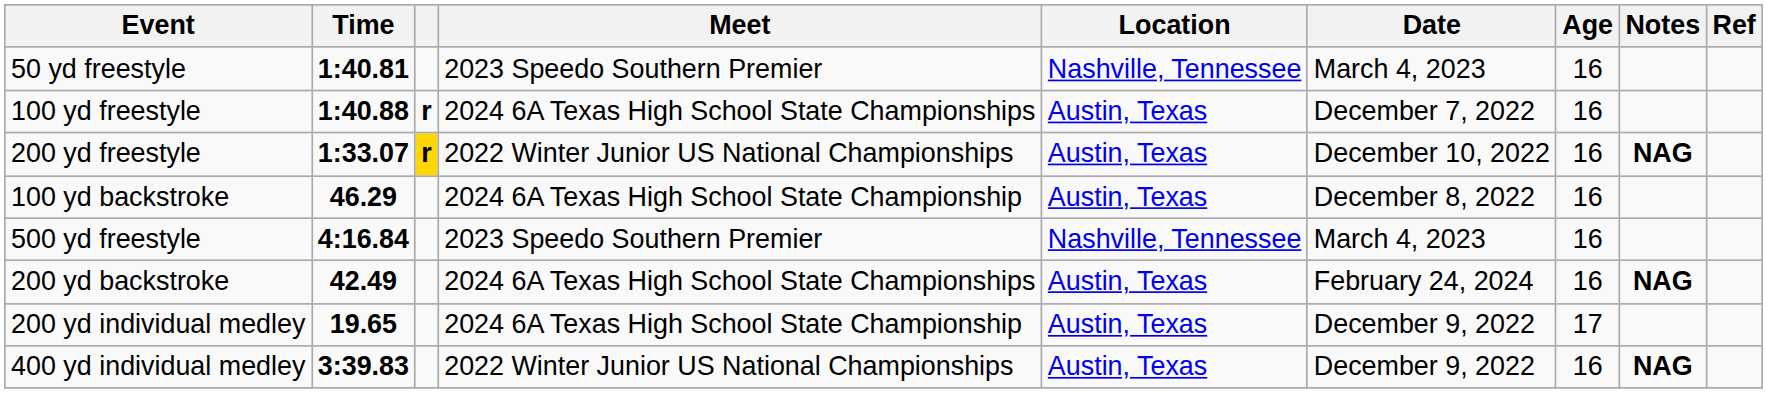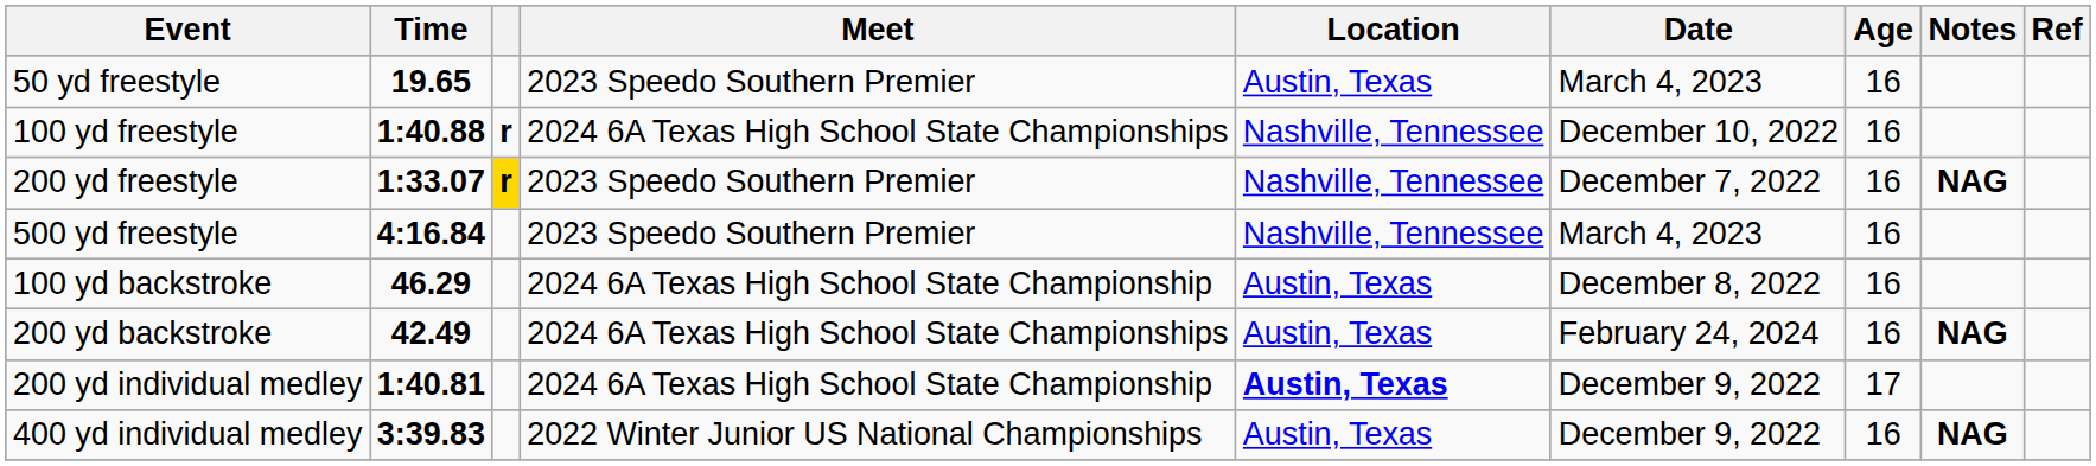50 yd freestyle | Time: 1:40.81 -> 19.65
50 yd freestyle | Location: Nashville, Tennessee -> Austin, Texas
100 yd freestyle | Location: Austin, Texas -> Nashville, Tennessee
100 yd freestyle | Date: December 7, 2022 -> December 10, 2022
200 yd freestyle | Meet: 2022 Winter Junior US National Championships -> 2023 Speedo Southern Premier
200 yd freestyle | Location: Austin, Texas -> Nashville, Tennessee
200 yd freestyle | Date: December 10, 2022 -> December 7, 2022
rows swapped: 500 yd freestyle <-> 100 yd backstroke
200 yd individual medley | Time: 19.65 -> 1:40.81
200 yd individual medley | Location: normal -> bold
